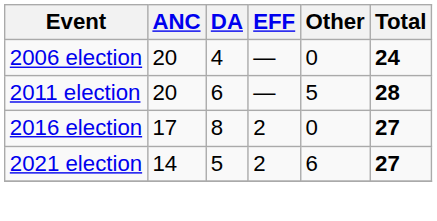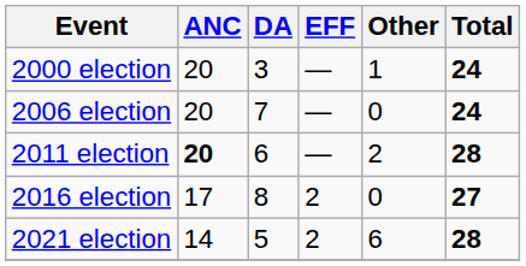+ row: 2000 election | 20 | 3 | — | 1 | 24
2006 election | DA: 4 -> 7
2011 election | ANC: normal -> bold
2011 election | Other: 5 -> 2
2021 election | Total: 27 -> 28
